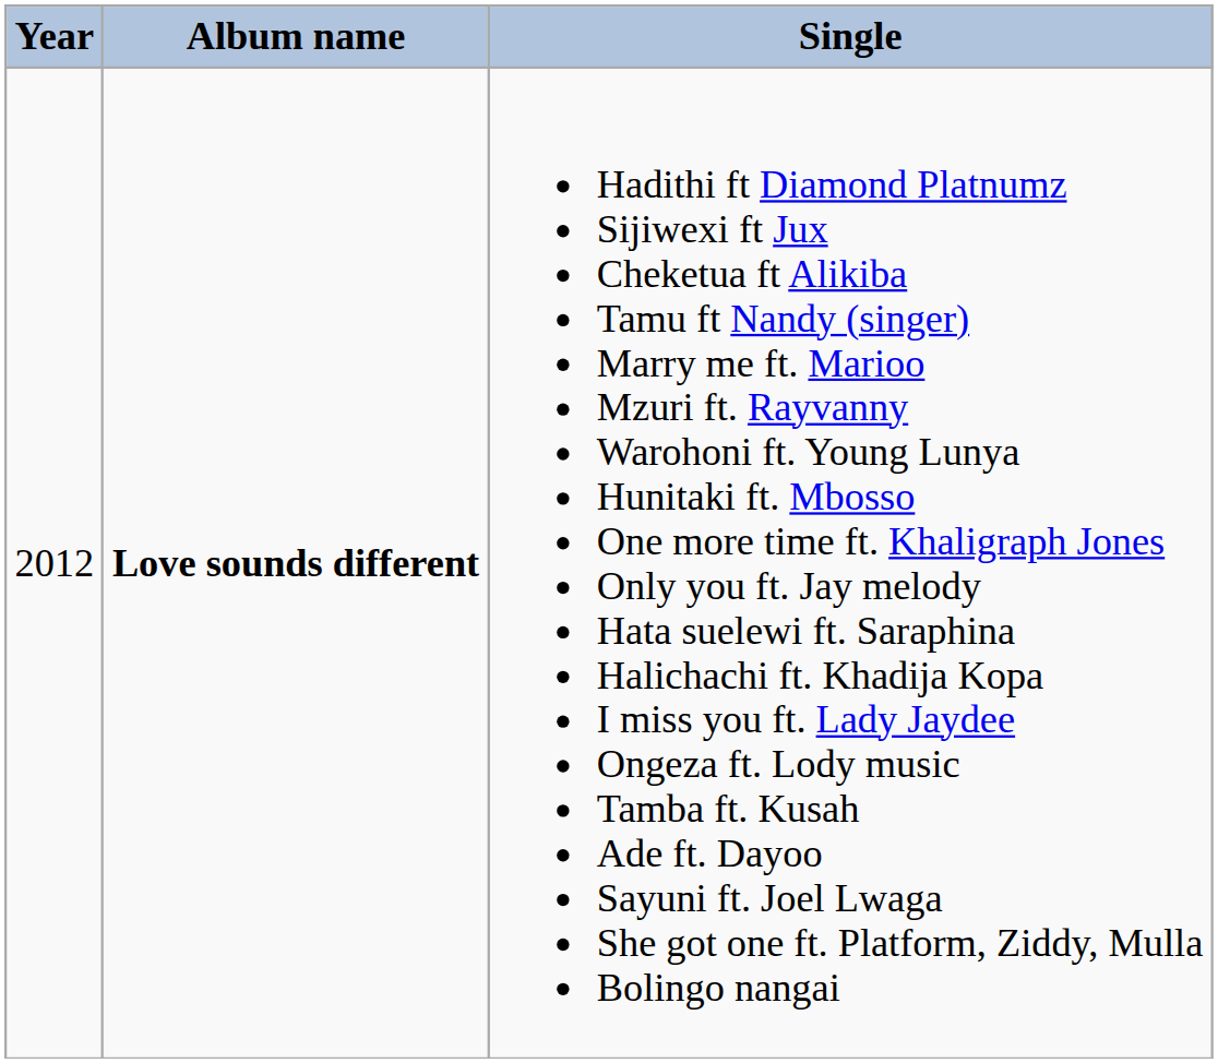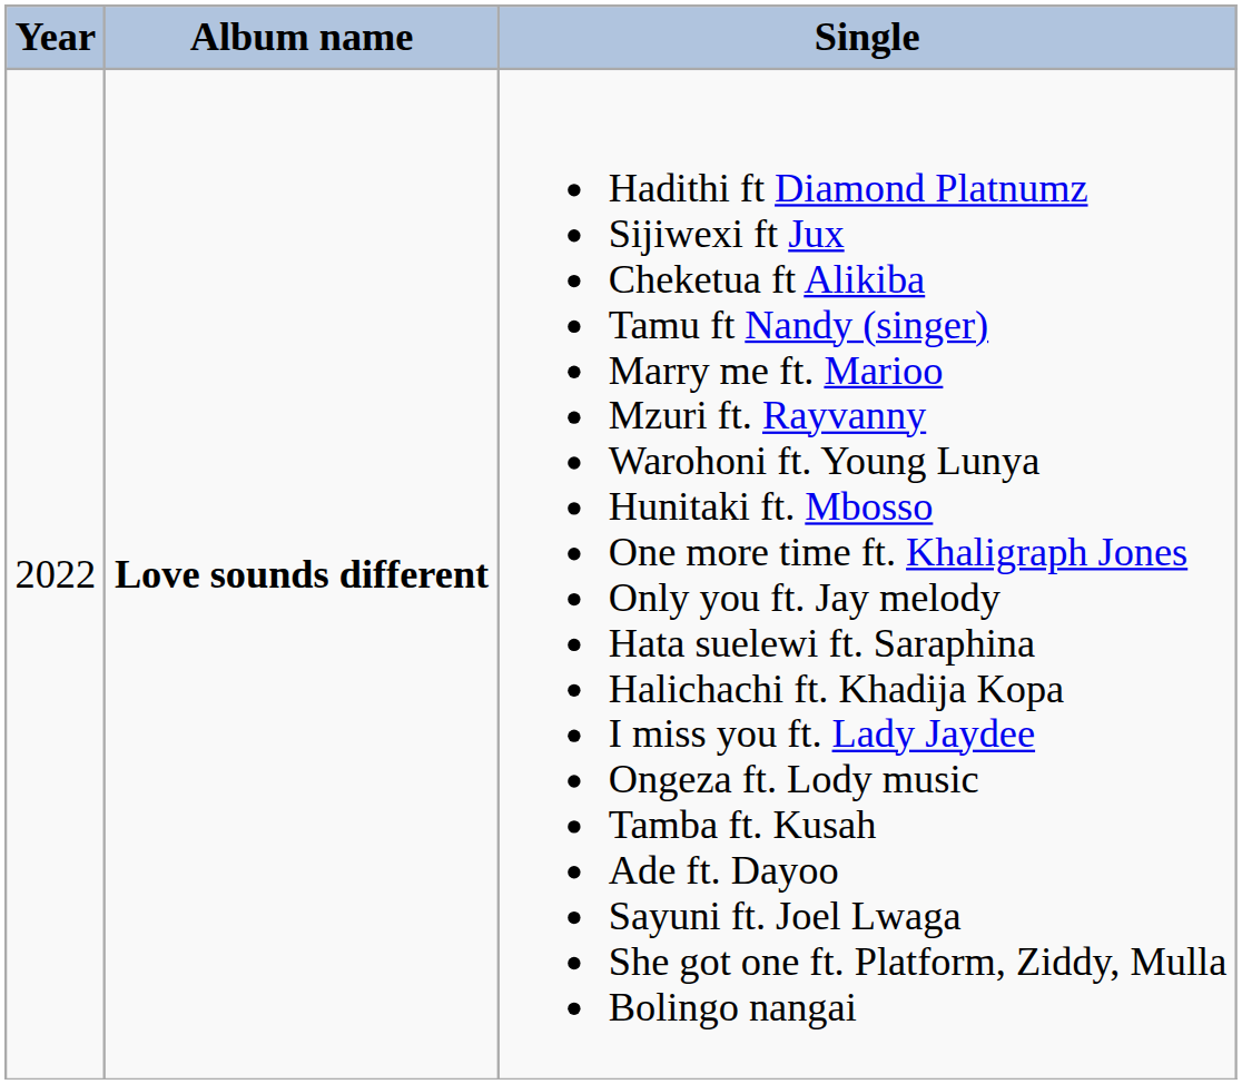Love sounds different | Year: 2012 -> 2022
